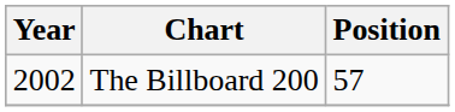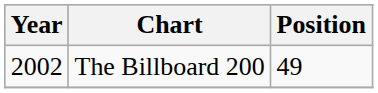The Billboard 200 | Position: 57 -> 49
